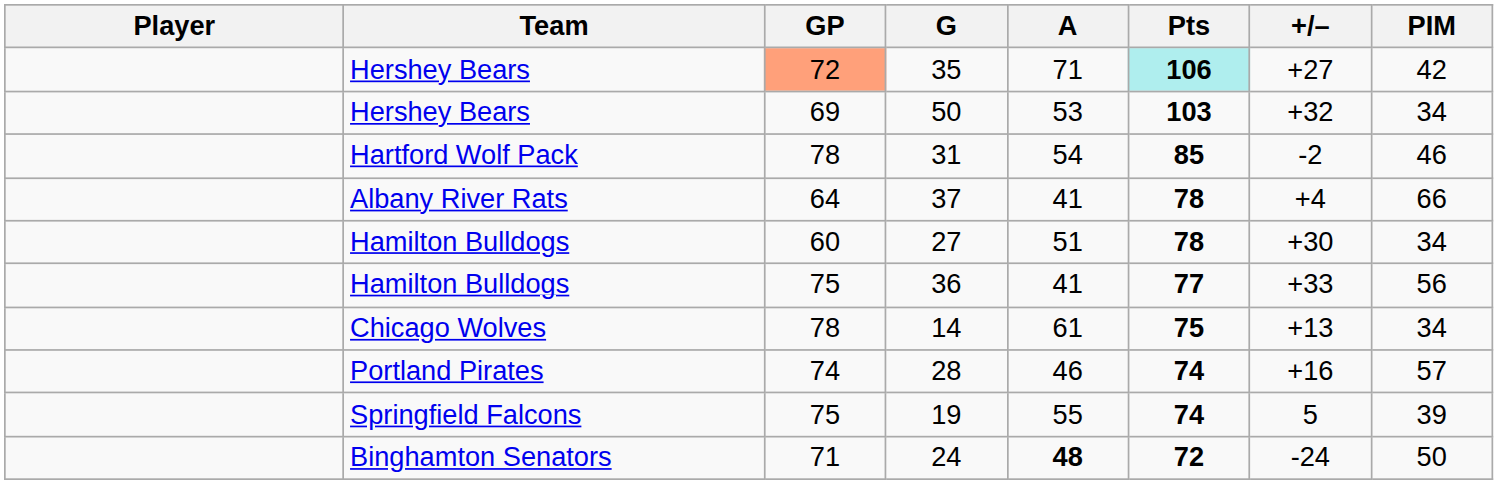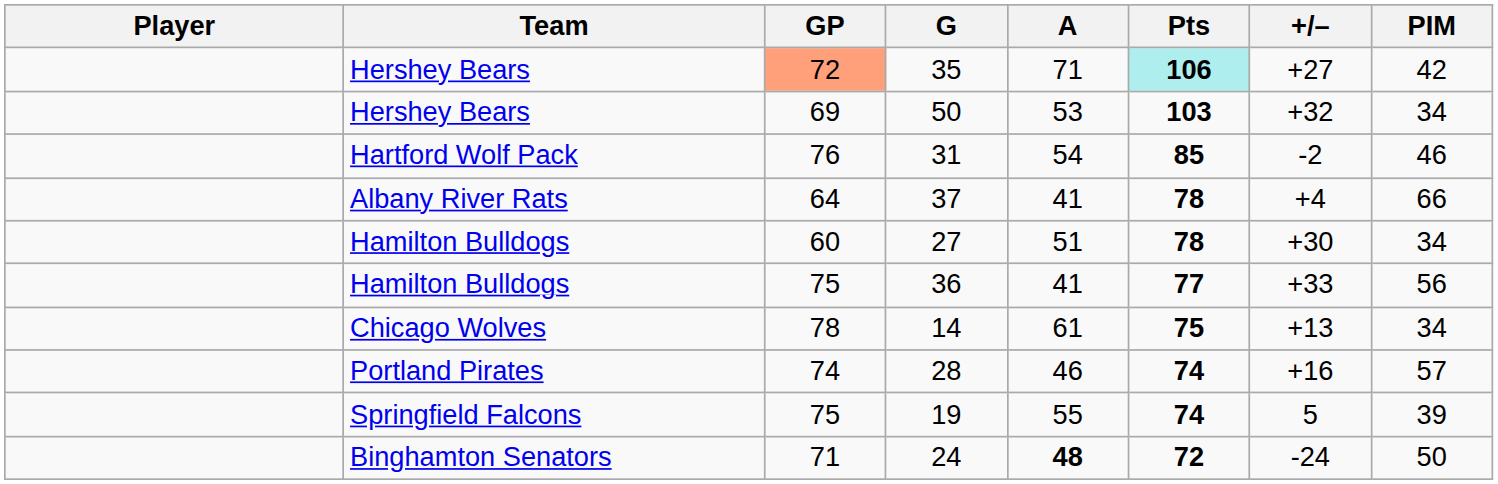31 | GP: 78 -> 76
